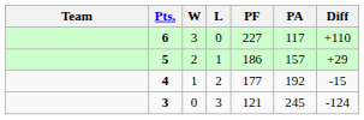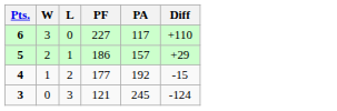- column: Team
